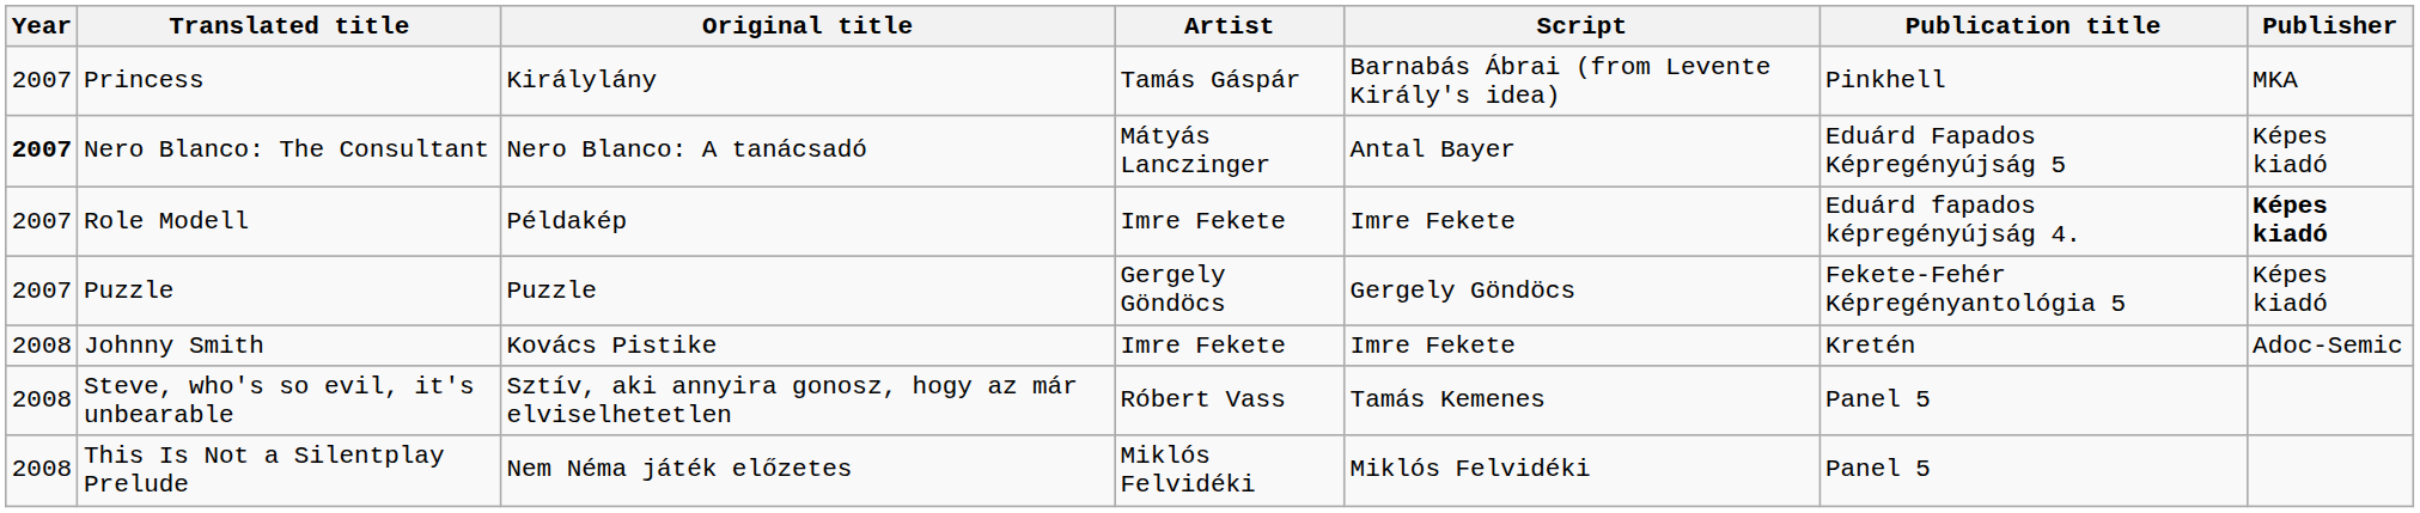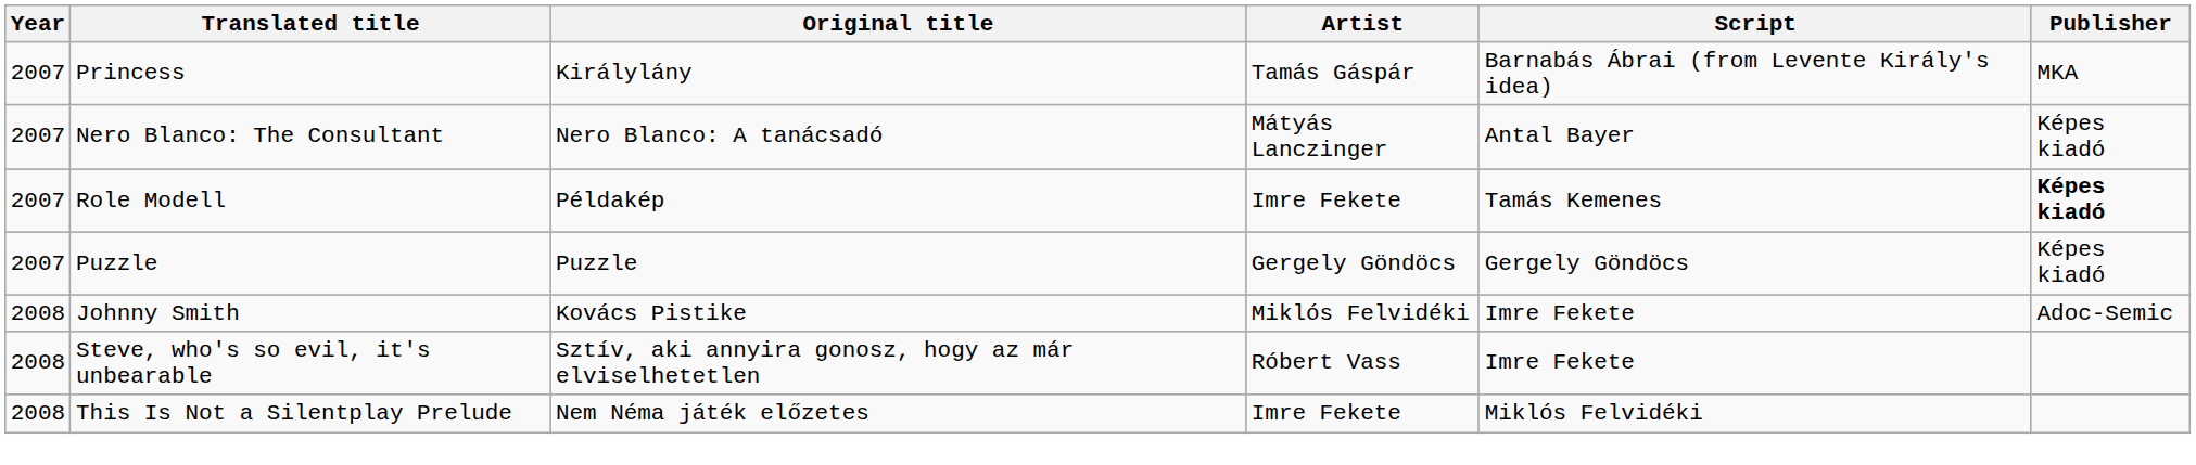- column: Publication title | Pinkhell | Eduárd Fapados Képregényújság 5 | Eduárd fapados képregényújság 4. | Fekete-Fehér Képregényantológia 5 | Kretén | Panel 5 | Panel 5
Nero Blanco: The Consultant | Year: bold -> normal
Role Modell | Script: Imre Fekete -> Tamás Kemenes
Johnny Smith | Artist: Imre Fekete -> Miklós Felvidéki
Steve, who's so evil, it's unbearable | Script: Tamás Kemenes -> Imre Fekete
This Is Not a Silentplay Prelude | Artist: Miklós Felvidéki -> Imre Fekete
